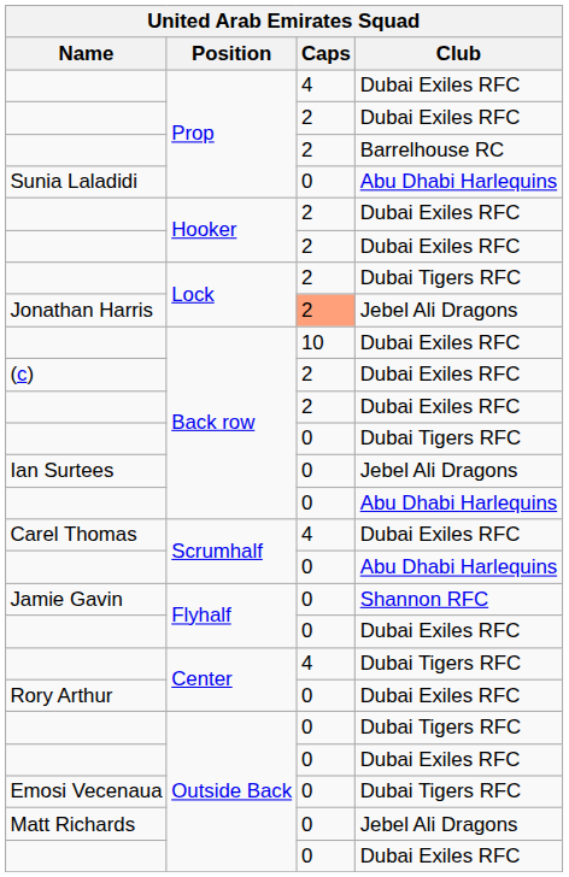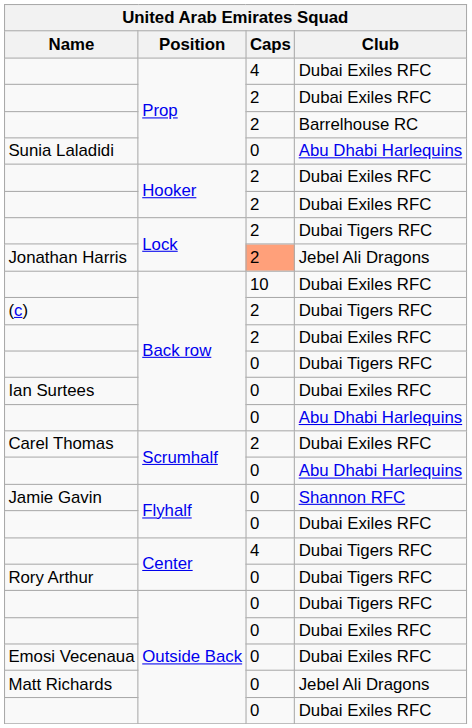(c) | Club: Dubai Exiles RFC -> Dubai Tigers RFC
Ian Surtees | Club: Jebel Ali Dragons -> Dubai Exiles RFC
Carel Thomas | Caps: 4 -> 2
Rory Arthur | Club: Dubai Exiles RFC -> Dubai Tigers RFC
Emosi Vecenaua | Club: Dubai Tigers RFC -> Dubai Exiles RFC
